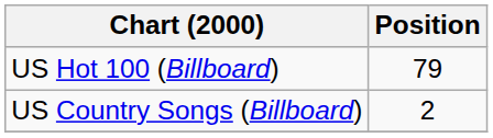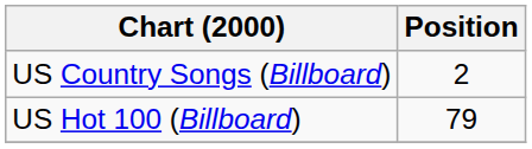rows swapped: US Country Songs (Billboard) <-> US Hot 100 (Billboard)
